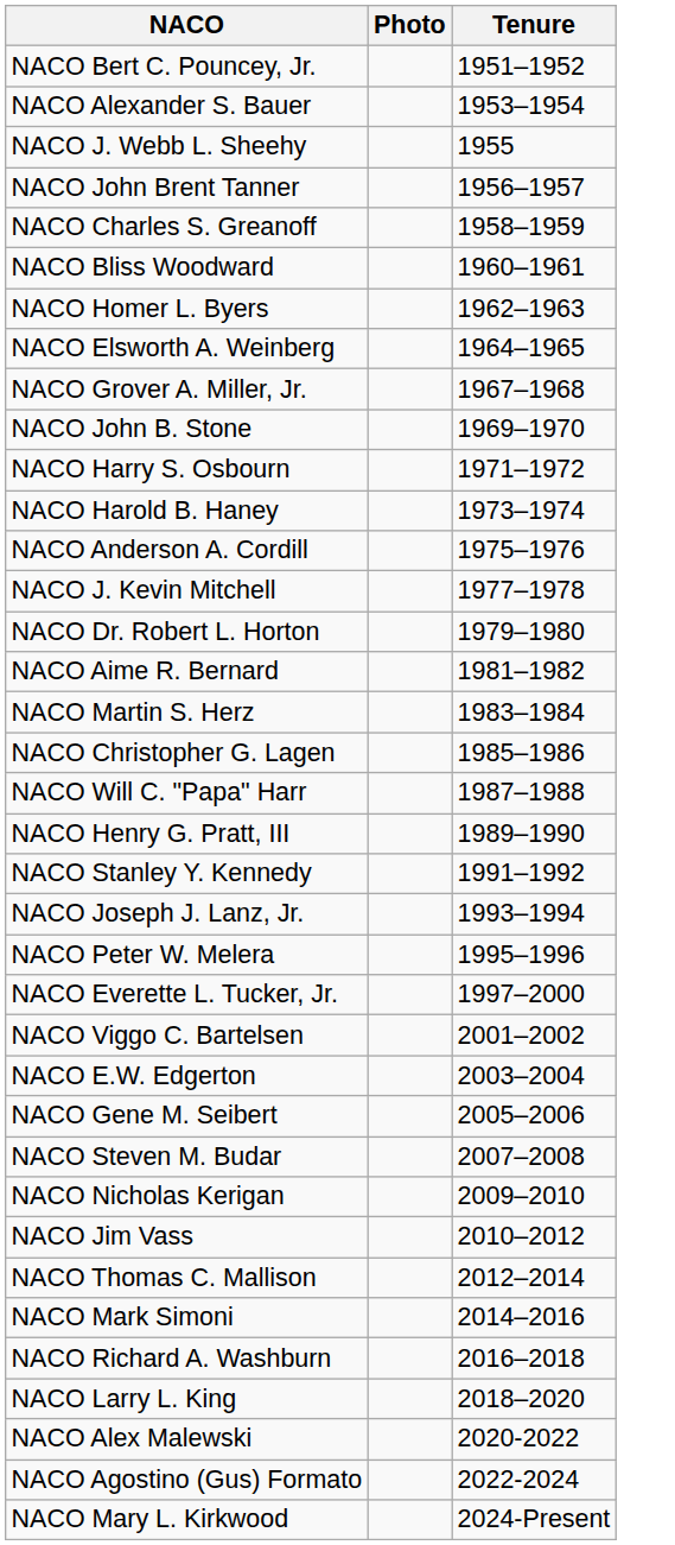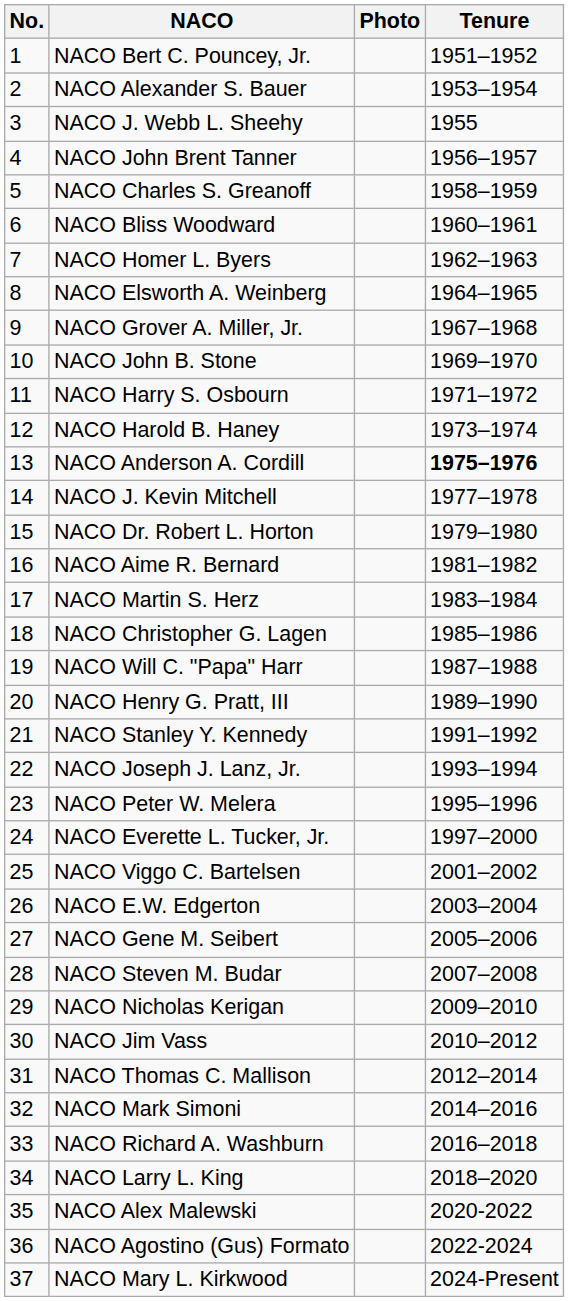+ column: No. | 1 | 2 | 3 | 4 | 5 | 6 | 7 | 8 | 9 | 10 | 11 | 12 | 13 | 14 | 15 | 16 | 17 | 18 | 19 | 20 | 21 | 22 | 23 | 24 | 25 | 26 | 27 | 28 | 29 | 30 | 31 | 32 | 33 | 34 | 35 | 36 | 37
NACO Anderson A. Cordill | Tenure: normal -> bold
